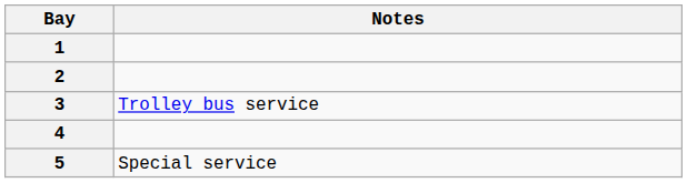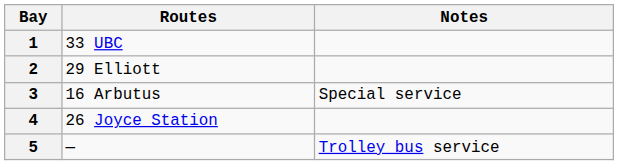+ column: Routes | 33 UBC | 29 Elliott | 16 Arbutus | 26 Joyce Station | —
3 | Notes: Trolley bus service -> Special service
5 | Notes: Special service -> Trolley bus service
